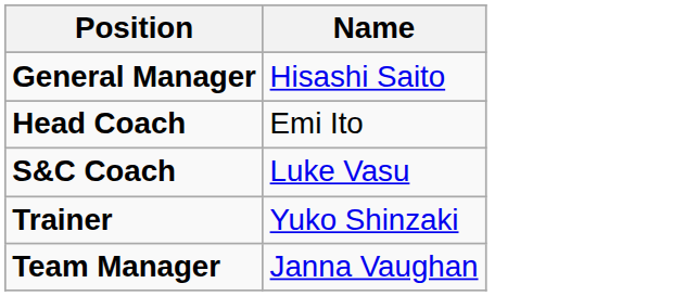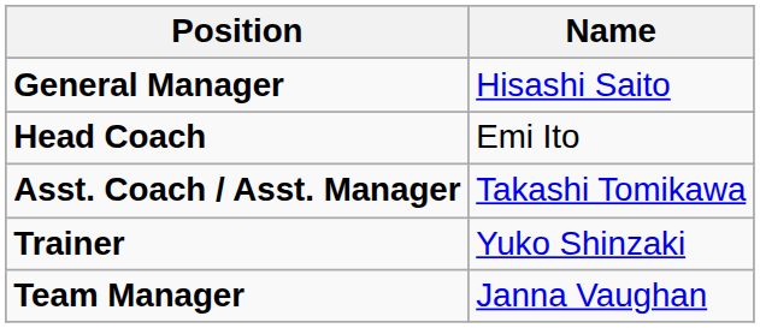+ row: Asst. Coach / Asst. Manager | Takashi Tomikawa
- row: S&C Coach | Luke Vasu
